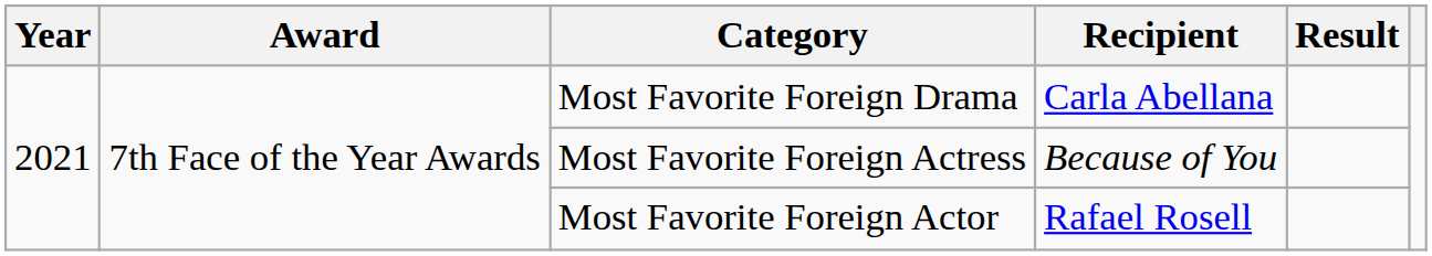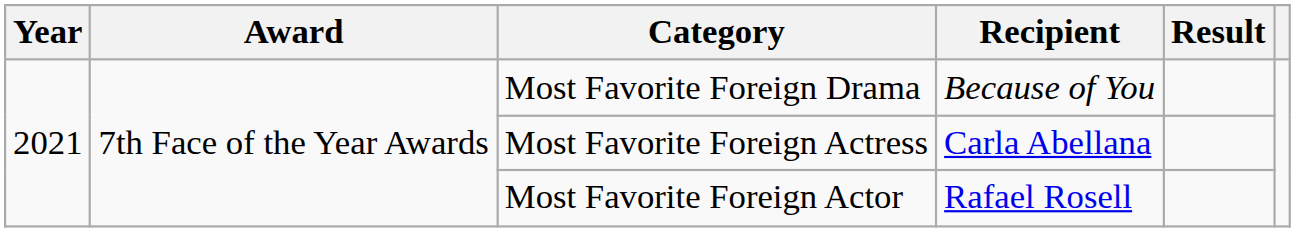Most Favorite Foreign Drama | Recipient: Carla Abellana -> Because of You
Most Favorite Foreign Actress | Recipient: Because of You -> Carla Abellana
